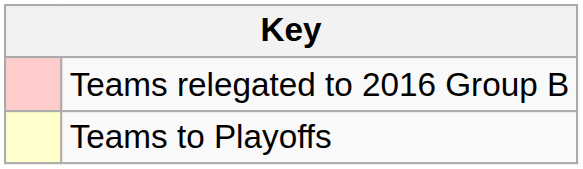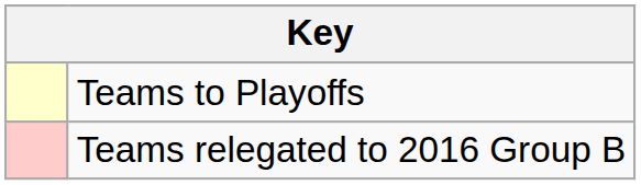rows swapped: Teams to Playoffs <-> Teams relegated to 2016 Group B
